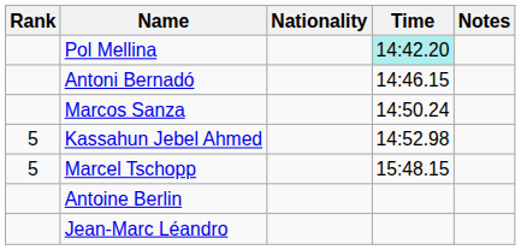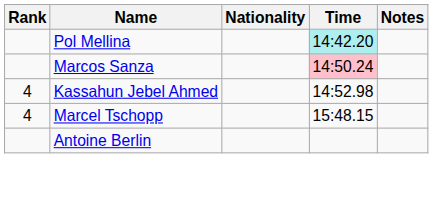- row: Antoni Bernadó | 14:46.15
Marcos Sanza | Time: no background -> pink background
Kassahun Jebel Ahmed | Rank: 5 -> 4
Marcel Tschopp | Rank: 5 -> 4
- row: Jean-Marc Léandro
